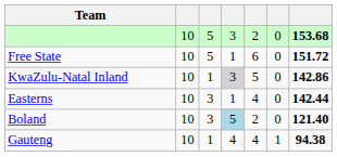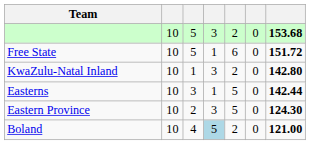KwaZulu-Natal Inland | column 4: lightgrey background -> no background
KwaZulu-Natal Inland | column 5: 5 -> 2
KwaZulu-Natal Inland | column 7: 142.86 -> 142.80
Easterns | column 5: 4 -> 5
+ row: Eastern Province | 10 | 2 | 3 | 5 | 0 | 124.30
Boland | column 3: 3 -> 4
Boland | column 7: 121.40 -> 121.00
- row: Gauteng | 10 | 1 | 4 | 4 | 1 | 94.38
